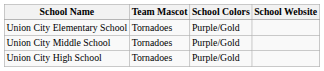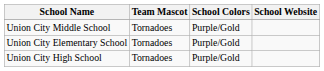rows swapped: Union City Elementary School <-> Union City Middle School
